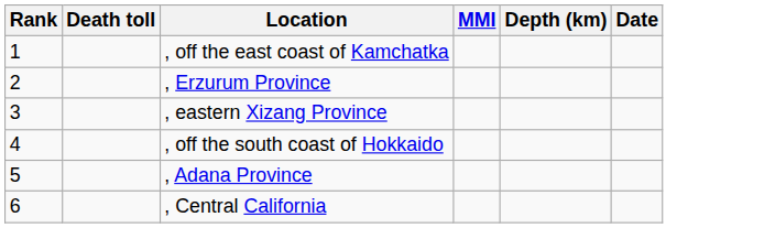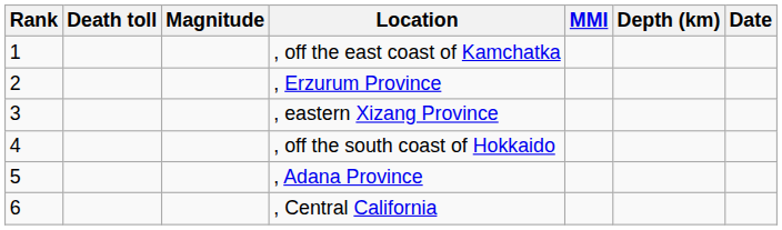+ column: Magnitude
